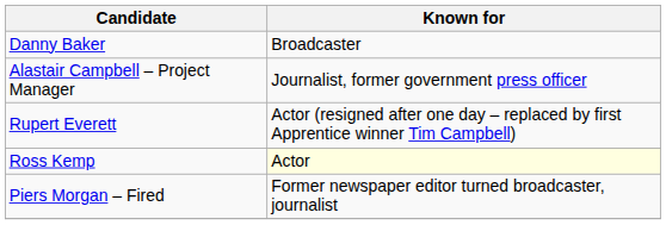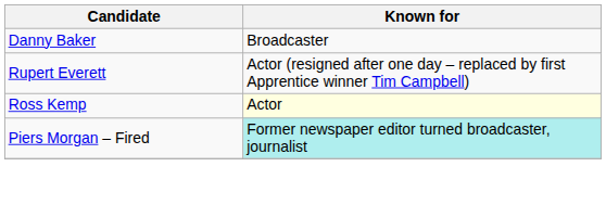- row: Alastair Campbell – Project Manager | Journalist, former government press officer
Piers Morgan – Fired | Known for: no background -> paleturquoise background
